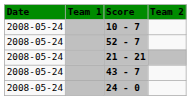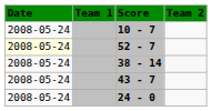52 - 7 | Date: no background -> lightyellow background
+ row: 2008-05-24 | 38 - 14
- row: 2008-05-24 | 21 - 21
